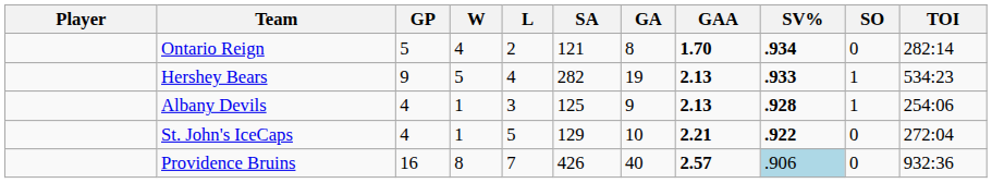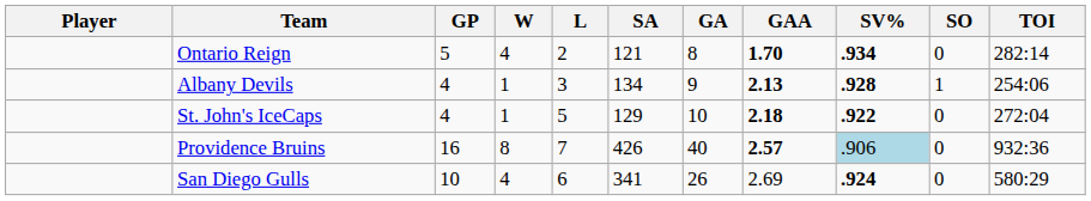- row: Hershey Bears | 9 | 5 | 4 | 282 | 19 | 2.13 | .933 | 1 | 534:23
Albany Devils | SA: 125 -> 134
St. John's IceCaps | GAA: 2.21 -> 2.18
+ row: San Diego Gulls | 10 | 4 | 6 | 341 | 26 | 2.69 | .924 | 0 | 580:29
